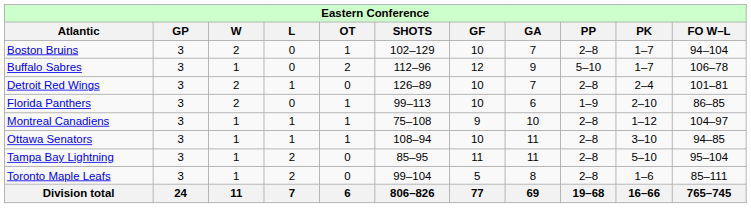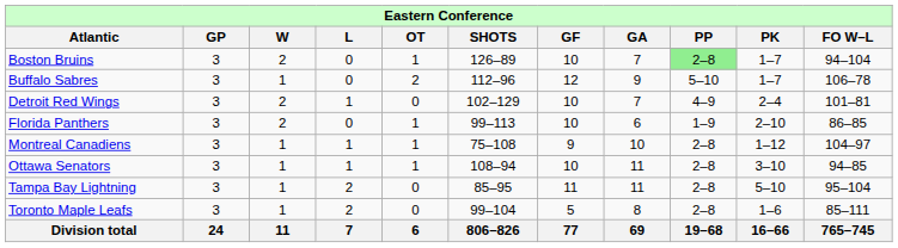Boston Bruins | column 6: 102–129 -> 126–89
Boston Bruins | column 9: no background -> lightgreen background
Detroit Red Wings | column 6: 126–89 -> 102–129
Detroit Red Wings | column 9: 2–8 -> 4–9
